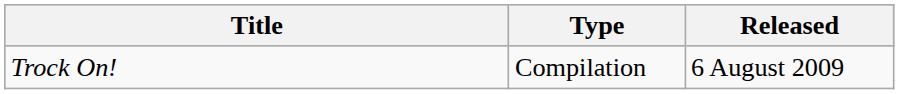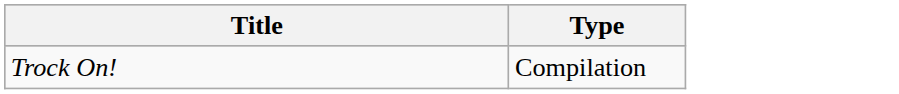- column: Released | 6 August 2009
